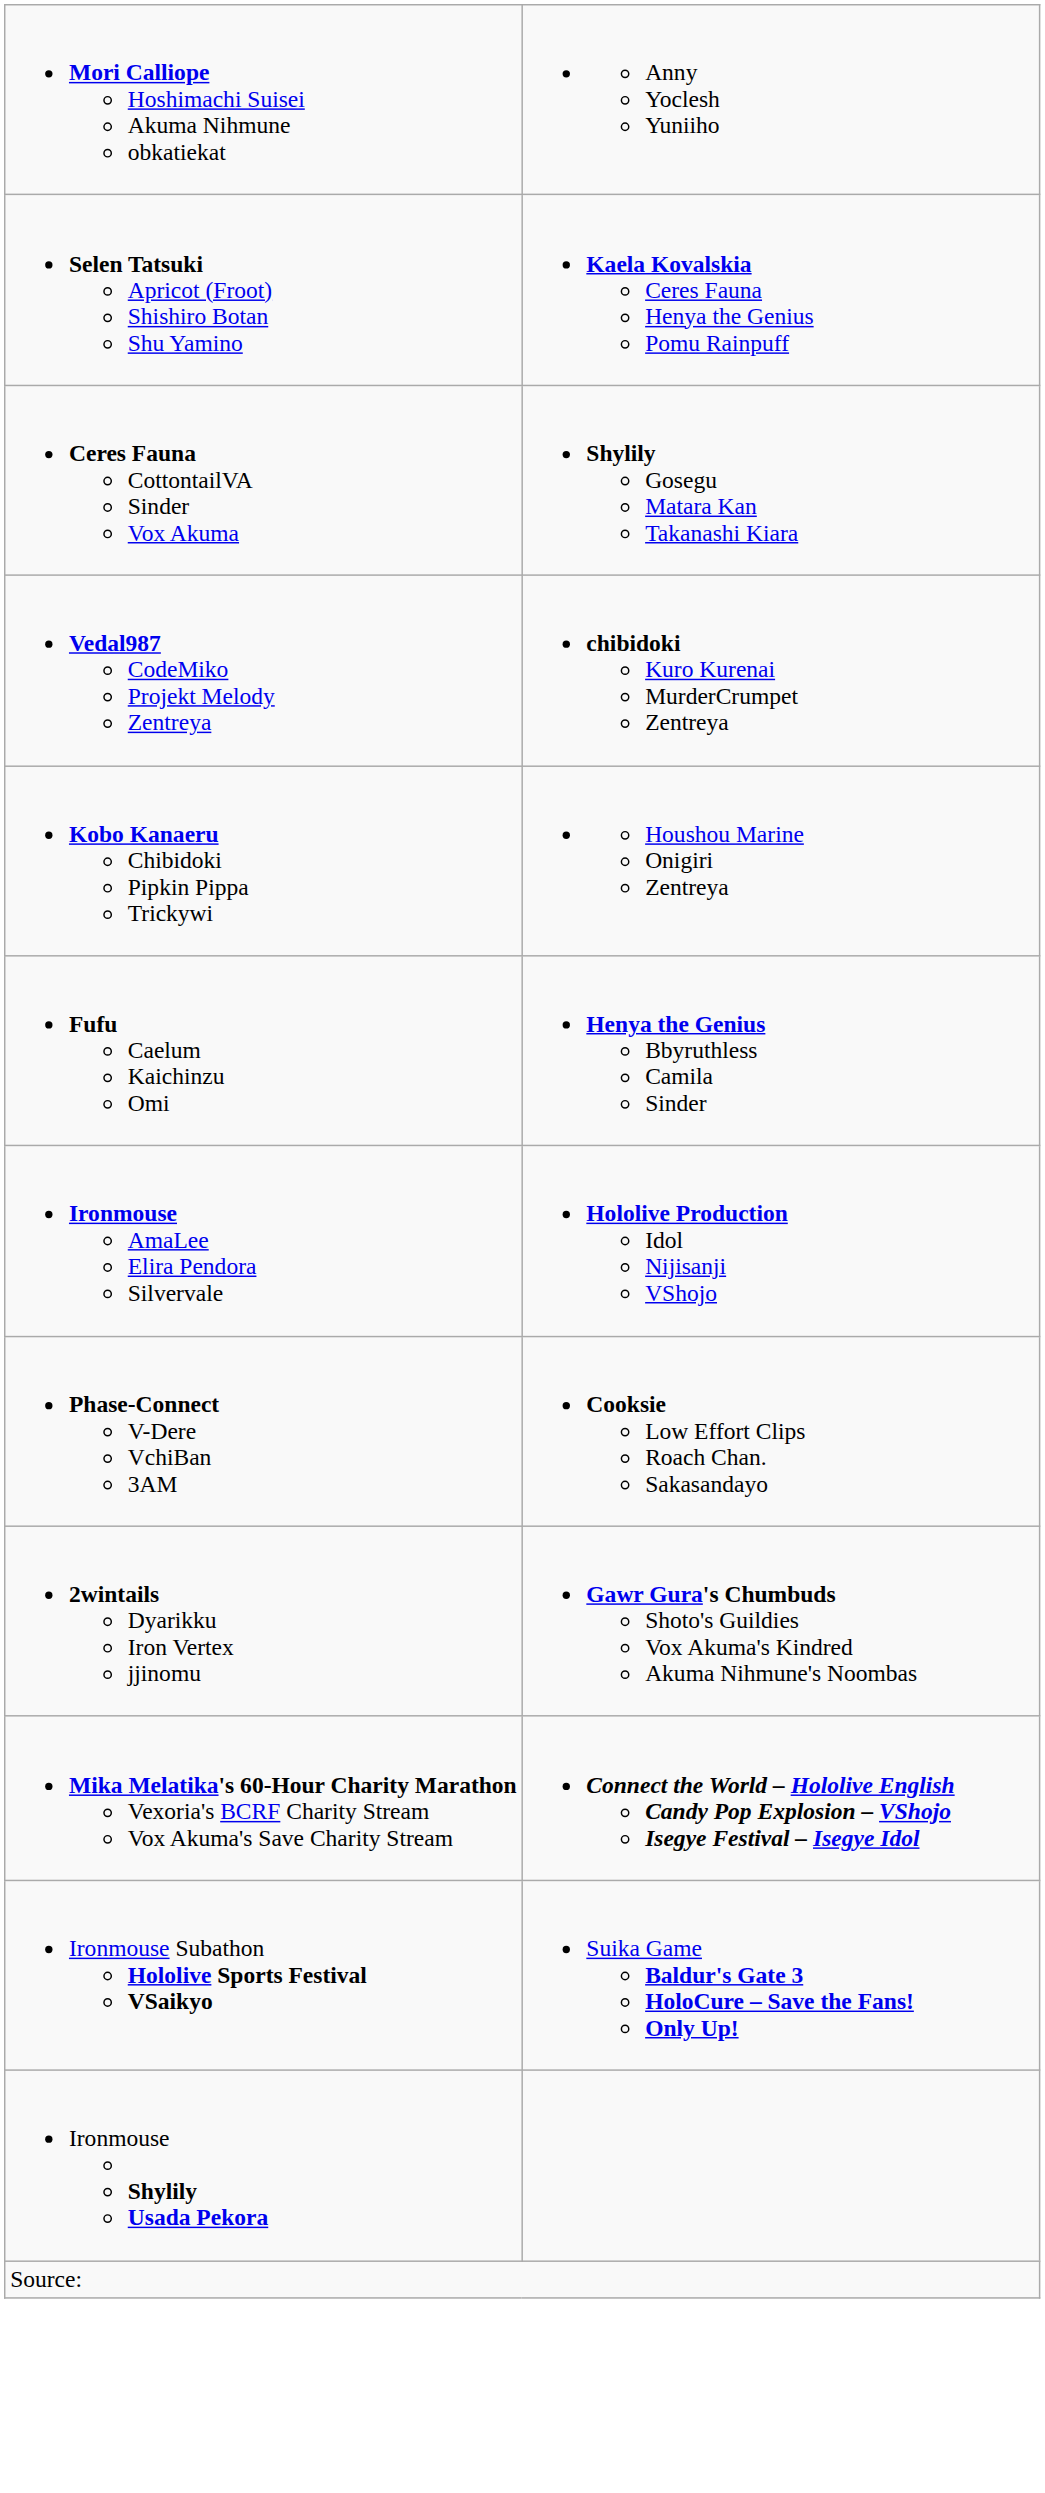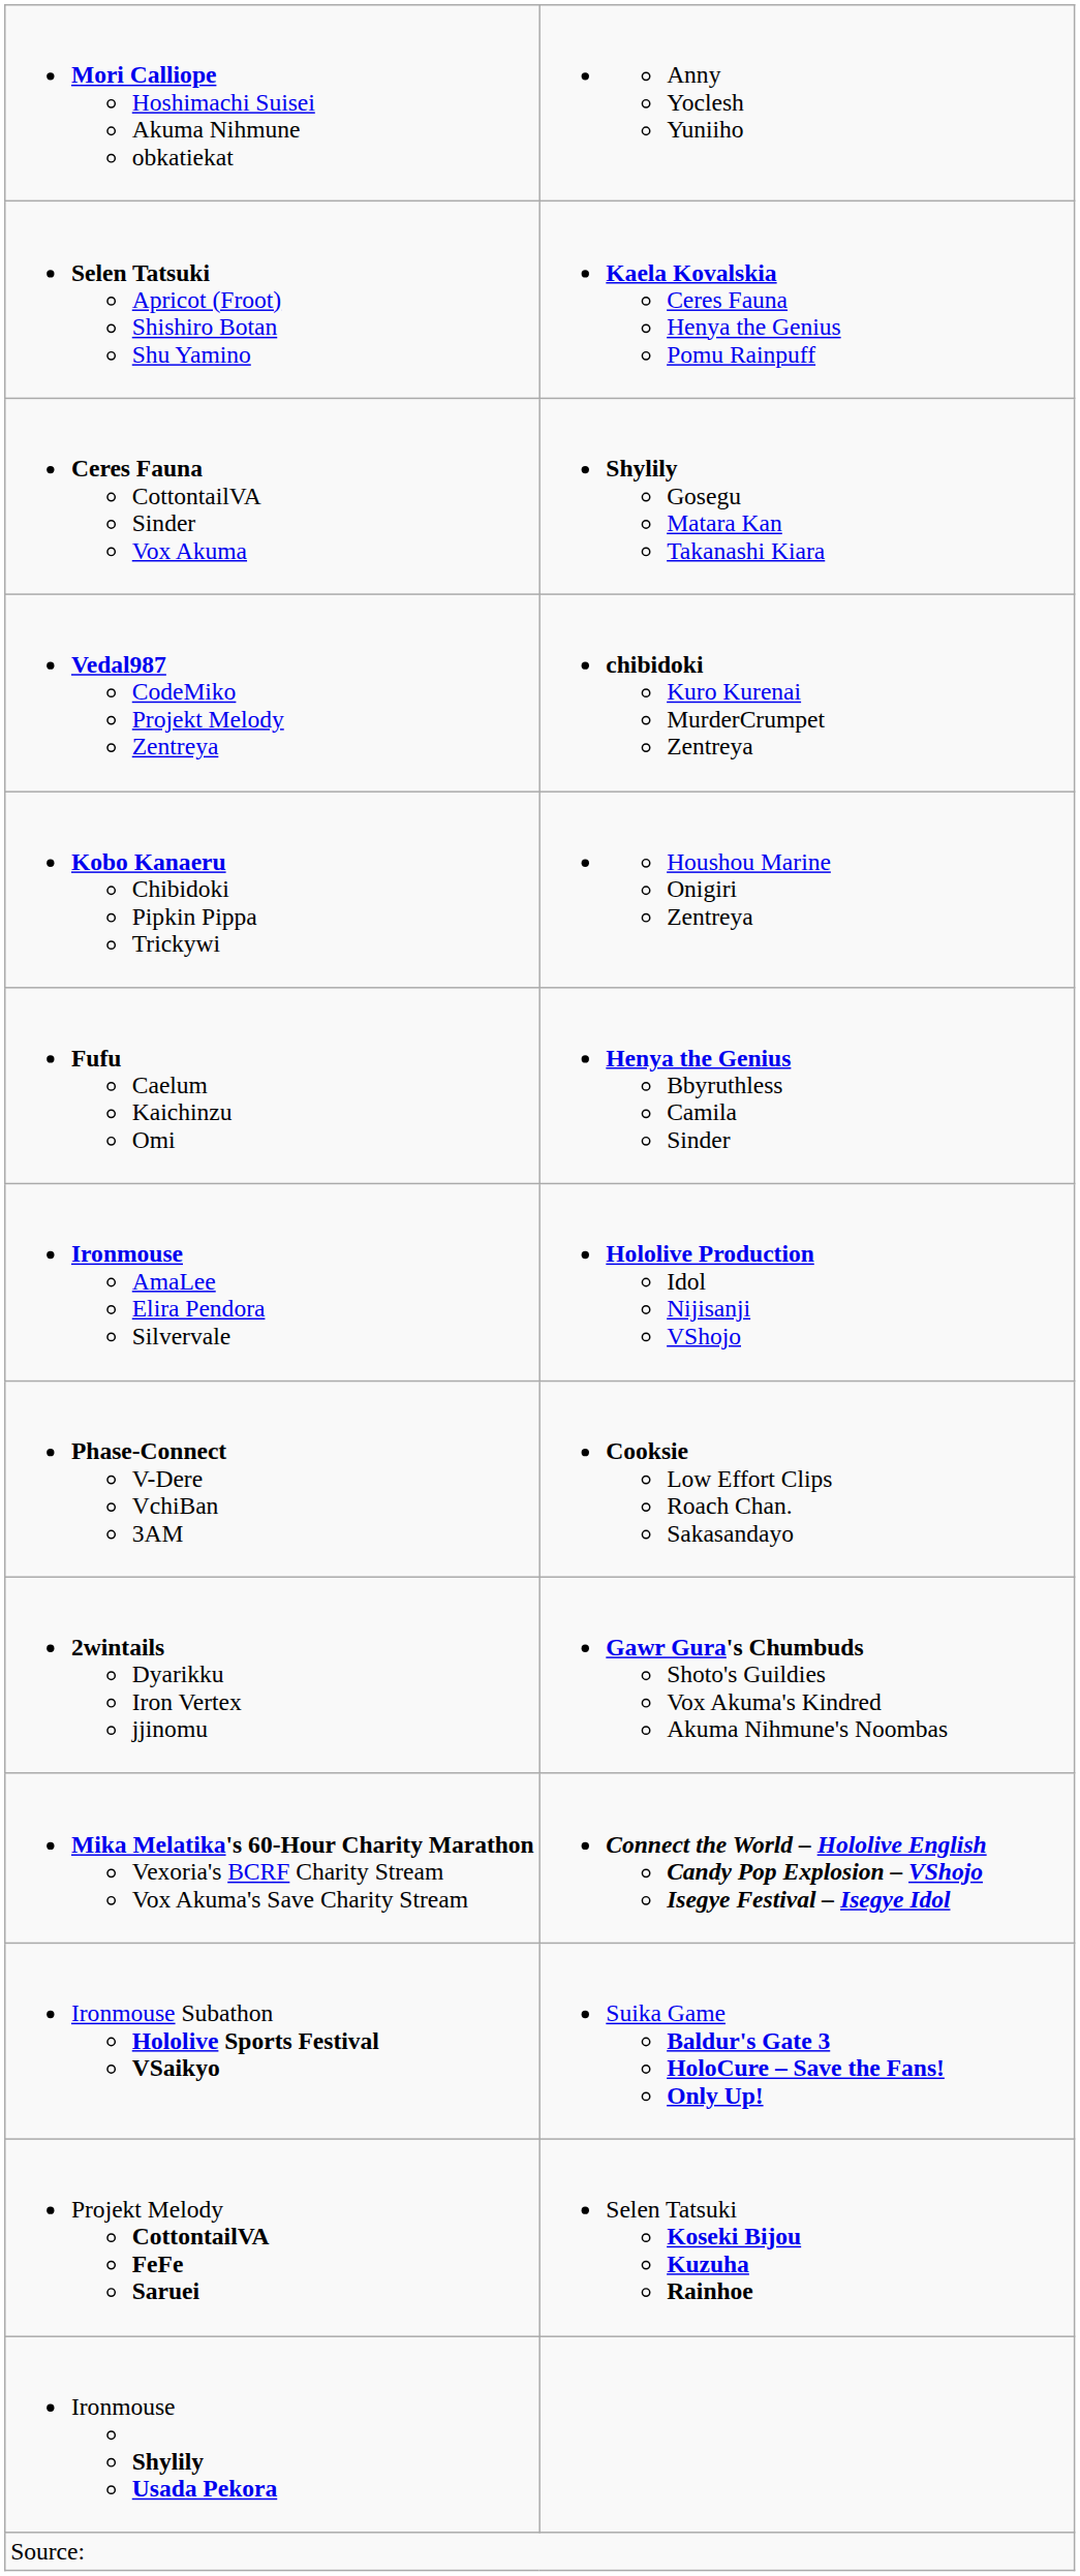+ row: Projekt Melody CottontailVA FeFe Saruei | Selen Tatsuki Koseki Bijou Kuzuha Rainhoe
